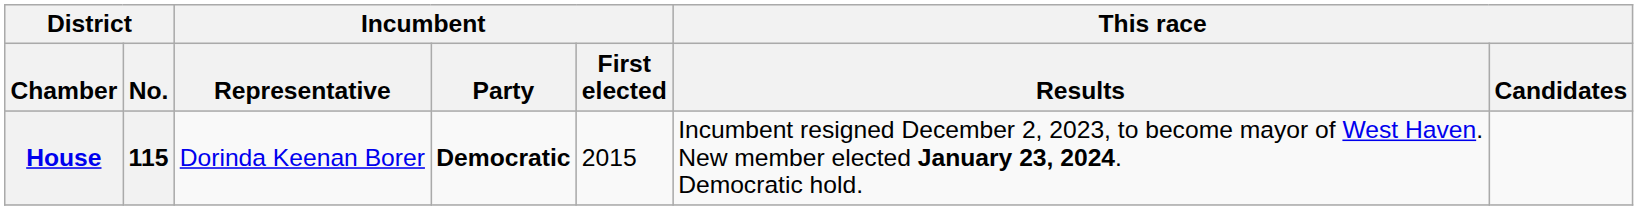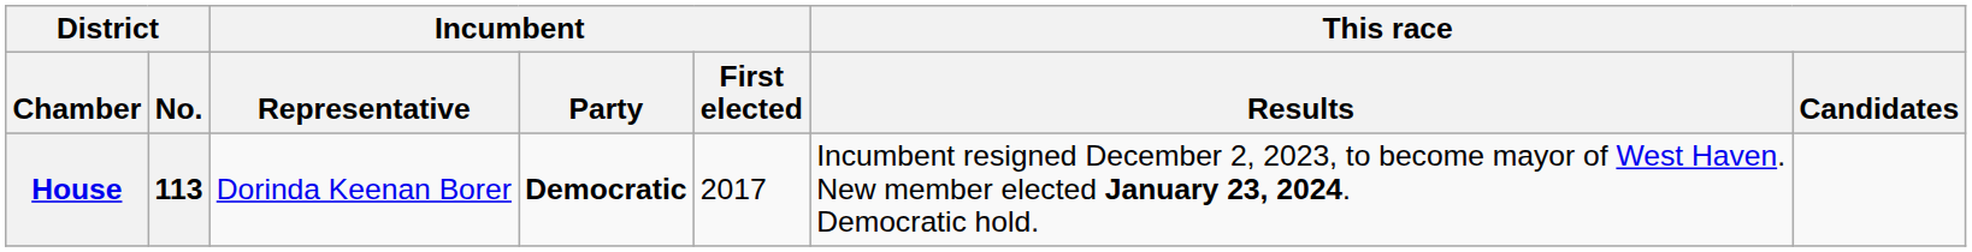House | District / No.: 115 -> 113
House | Incumbent / First elected: 2015 -> 2017
